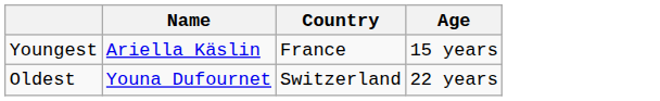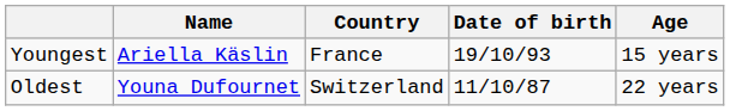+ column: Date of birth | 19/10/93 | 11/10/87
